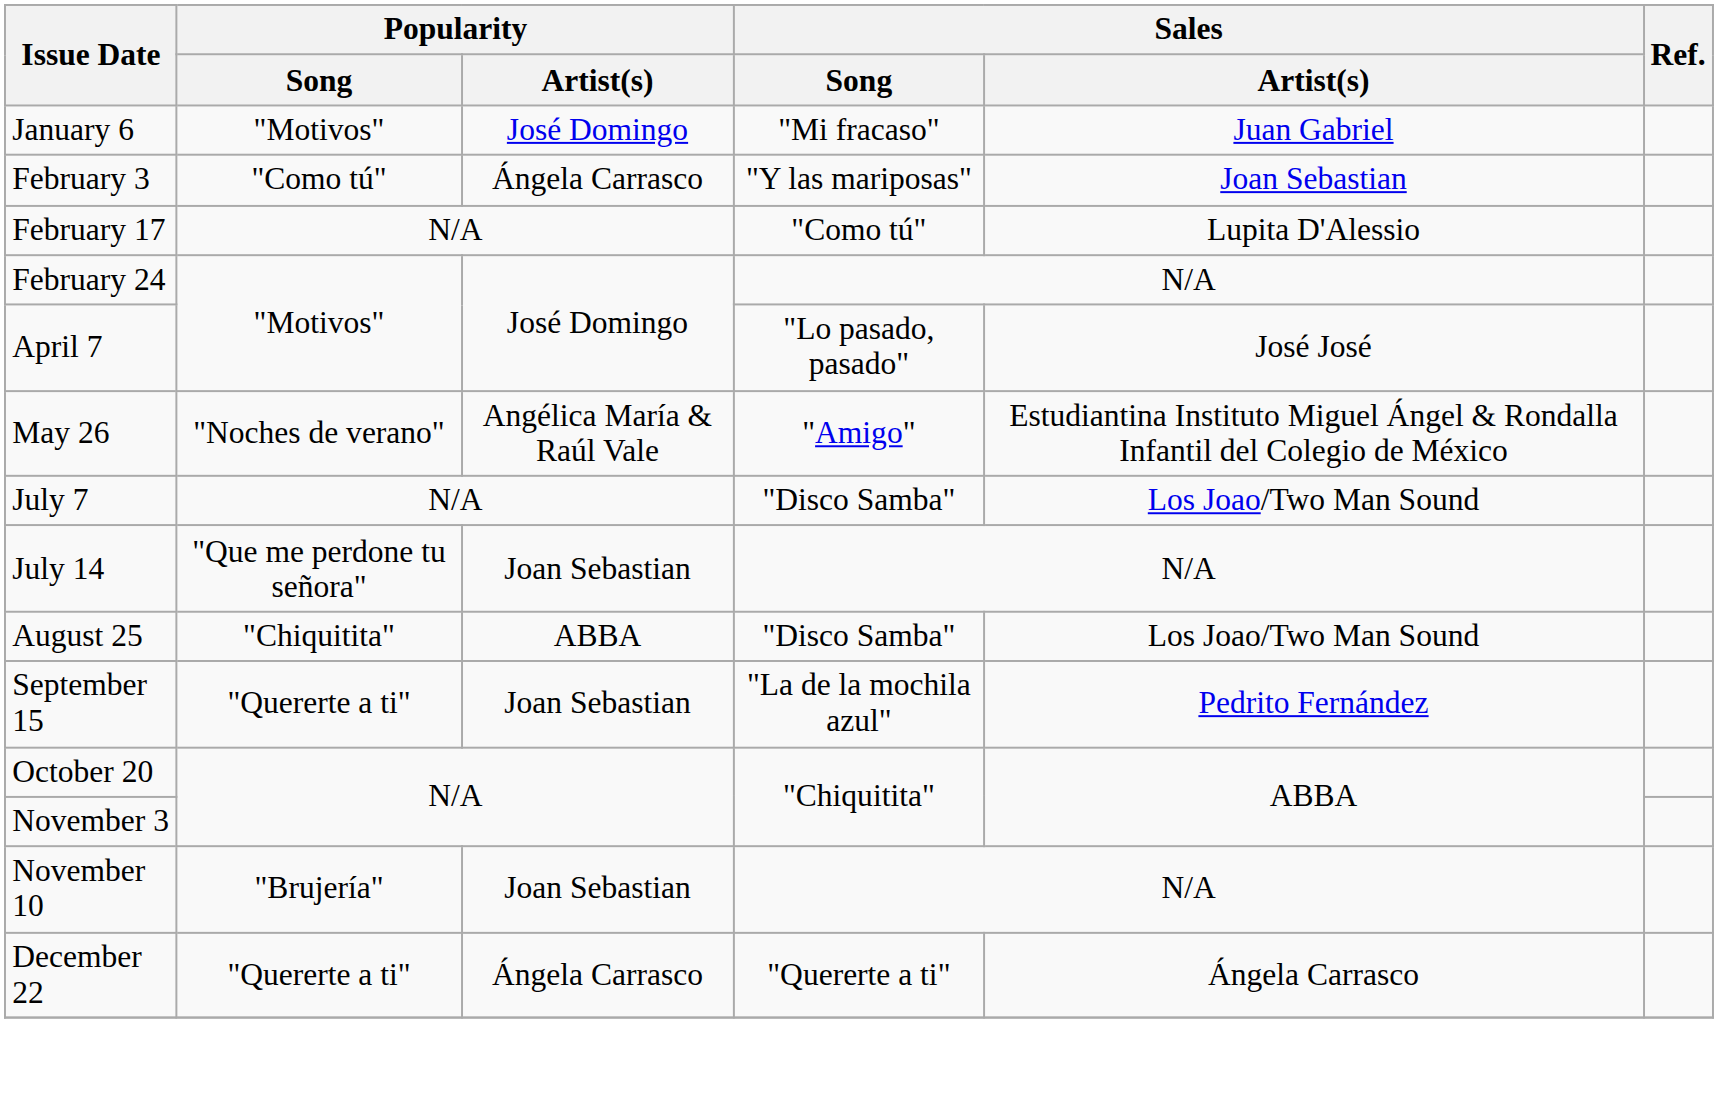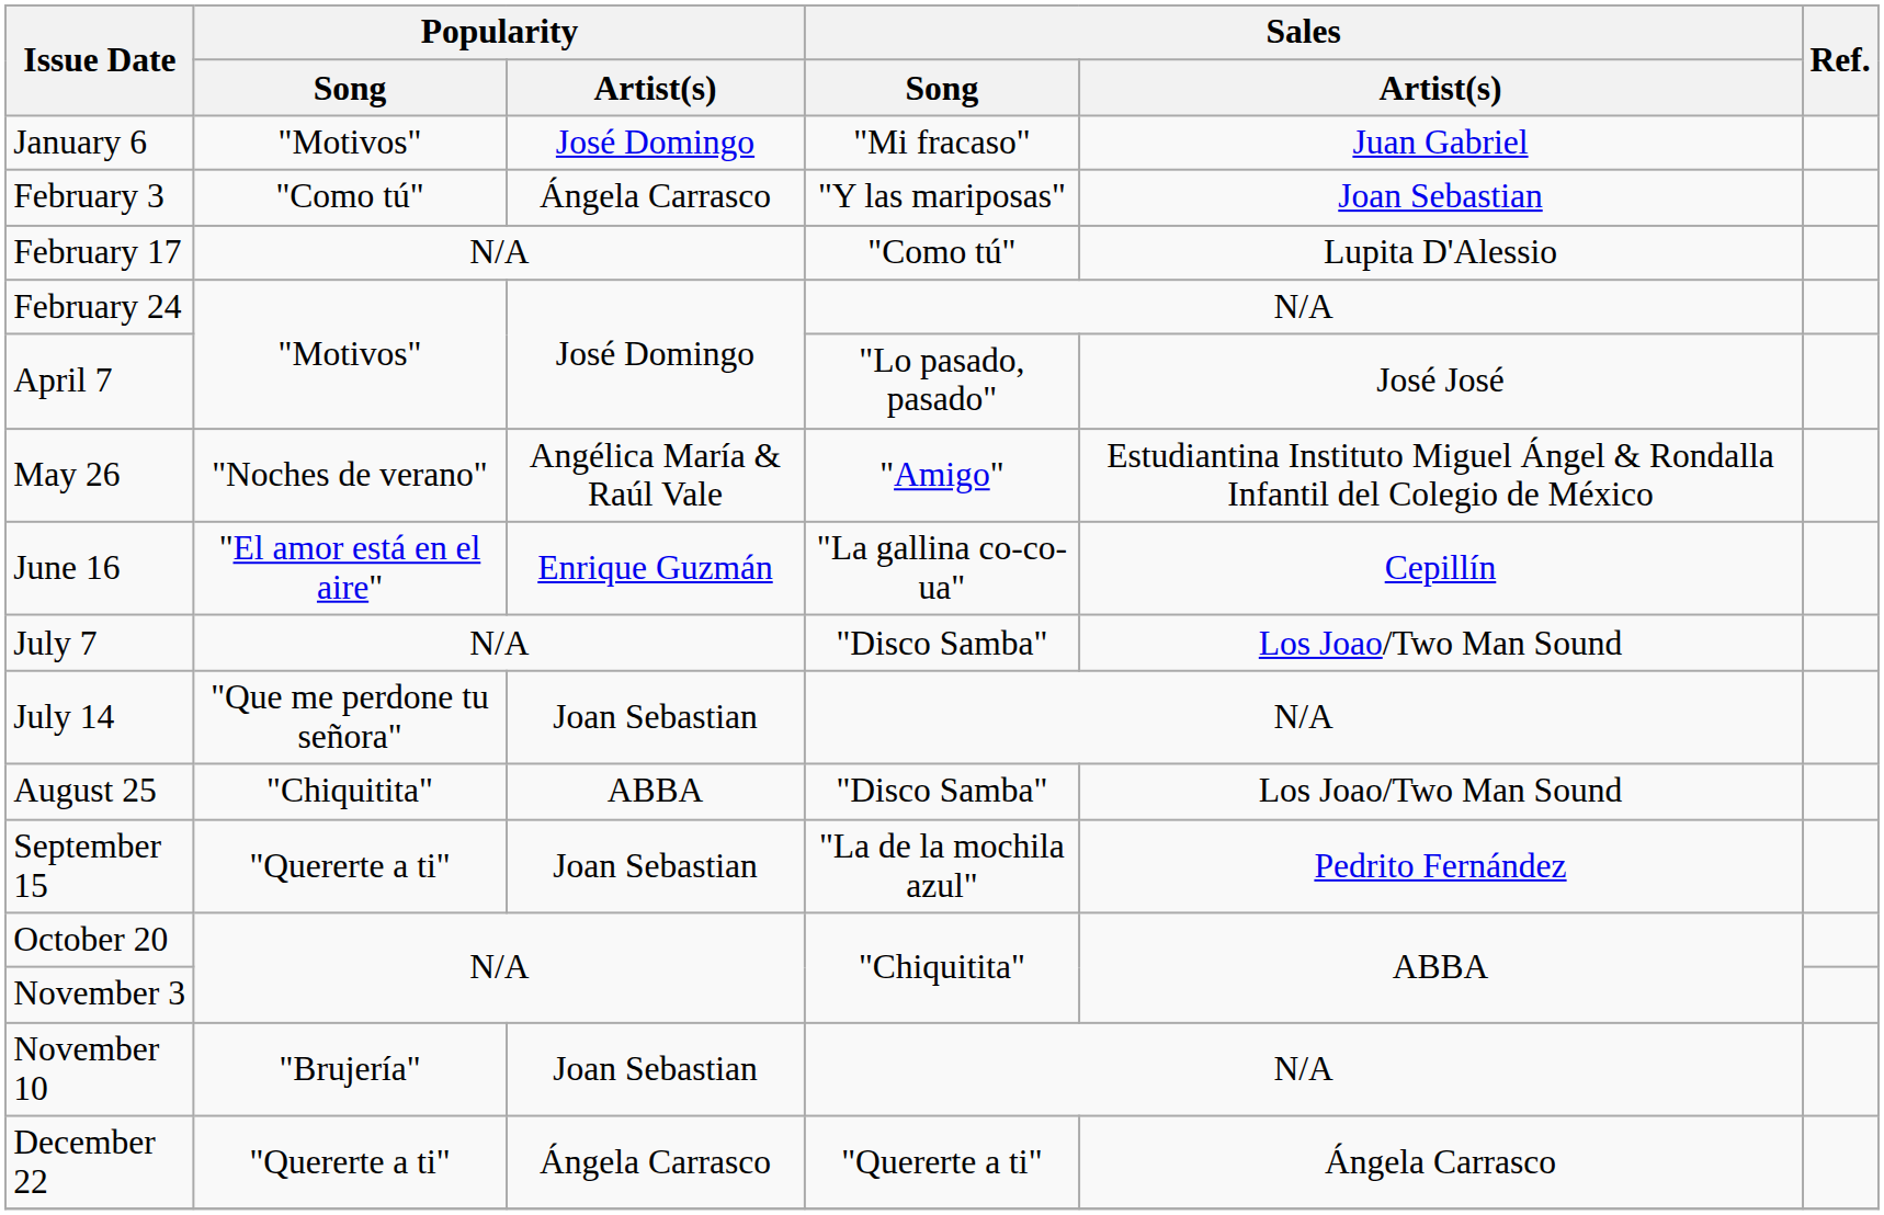+ row: June 16 | "El amor está en el aire" | Enrique Guzmán | "La gallina co-co-ua" | Cepillín
